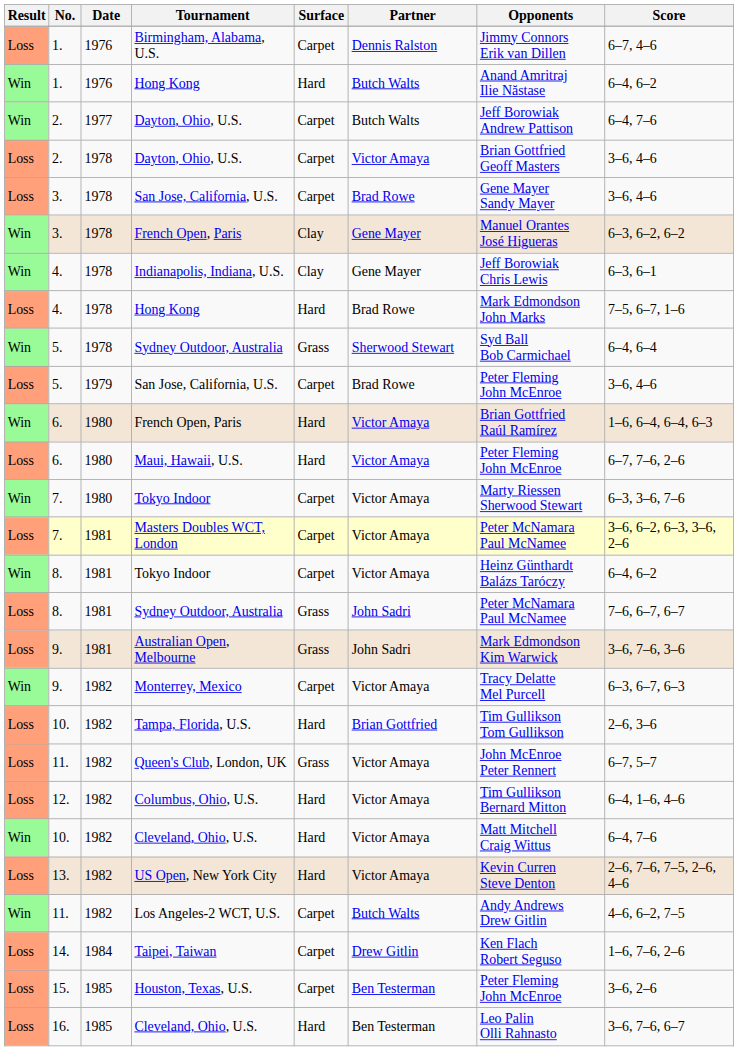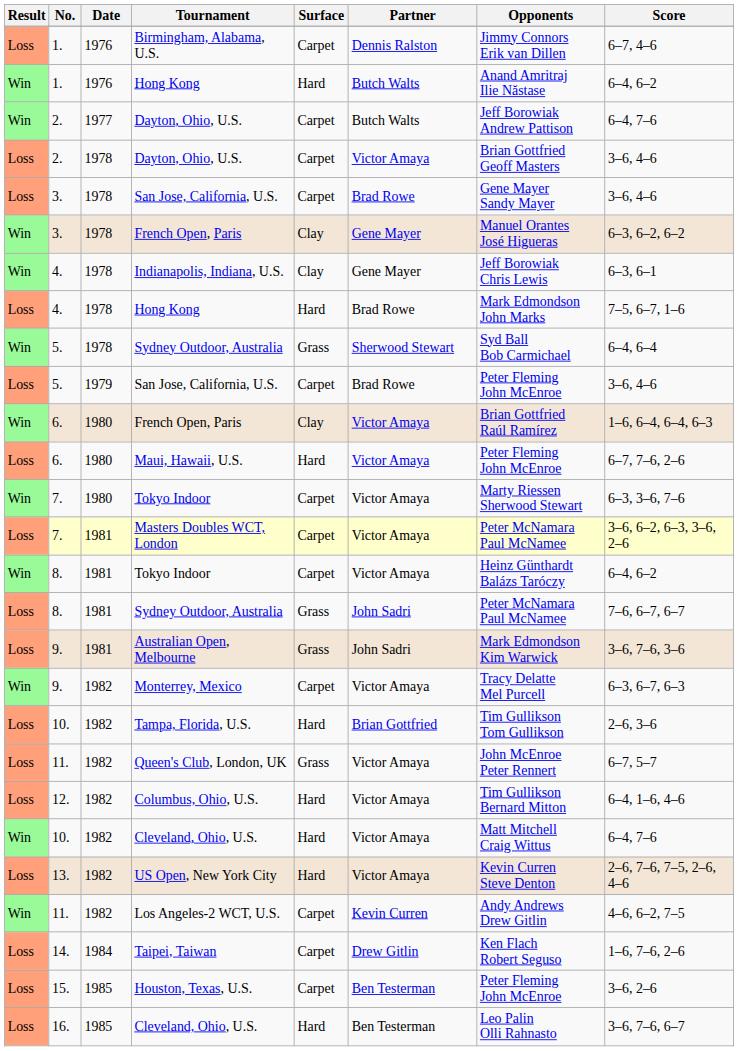1980 / French Open, Paris | Surface: Hard -> Clay
Los Angeles-2 WCT, U.S. | Partner: Butch Walts -> Kevin Curren
